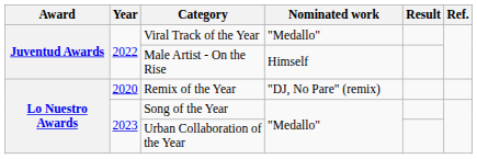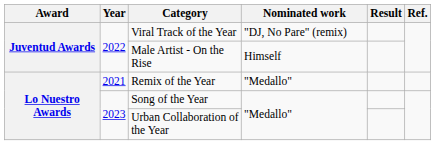Viral Track of the Year | Nominated work: "Medallo" -> "DJ, No Pare" (remix)
Remix of the Year | Year: 2020 -> 2021
Remix of the Year | Nominated work: "DJ, No Pare" (remix) -> "Medallo"
